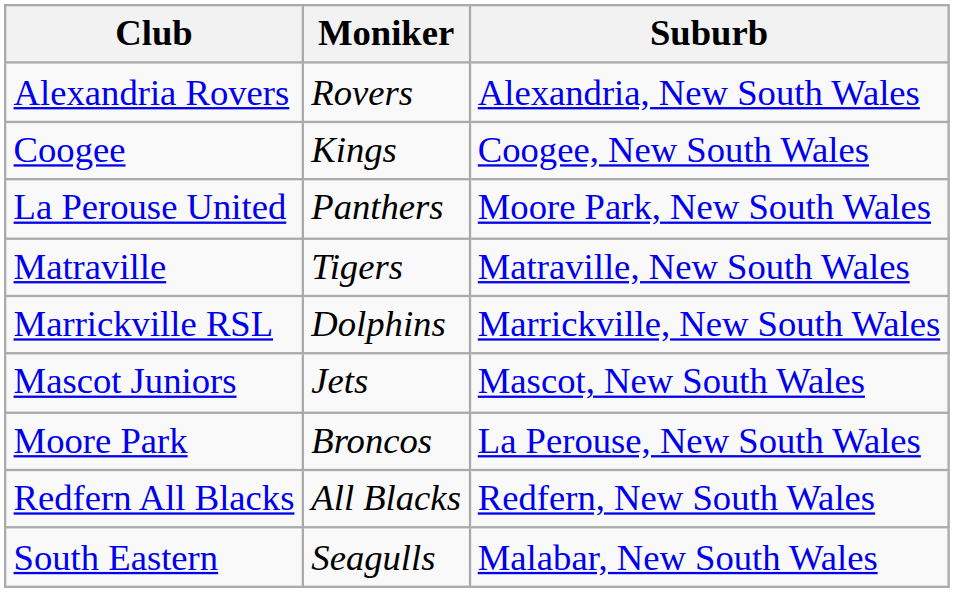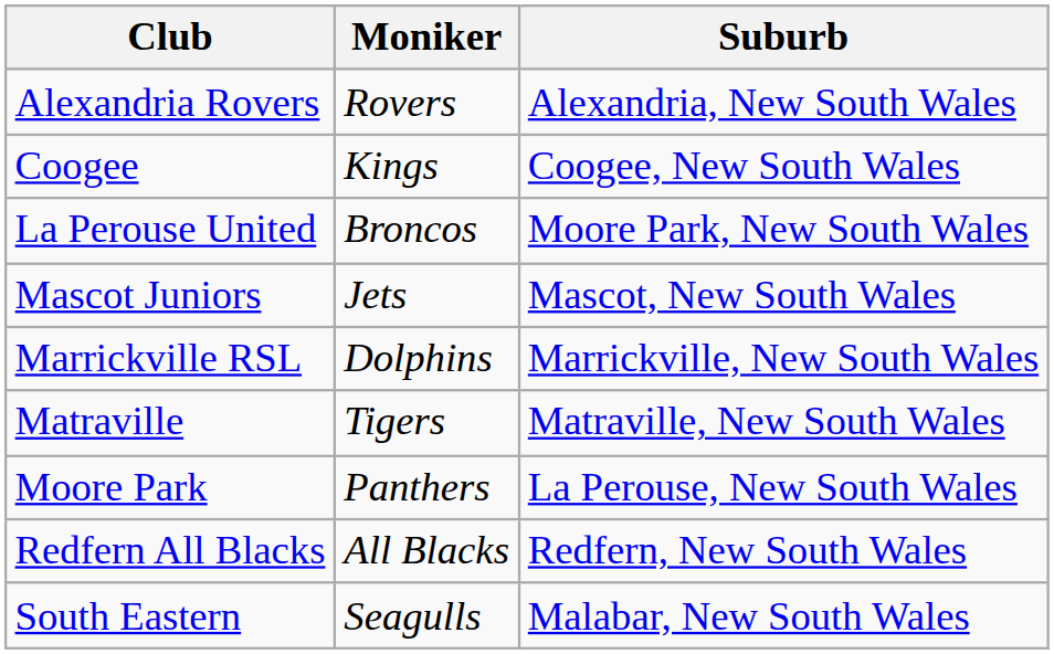La Perouse United | Moniker: Panthers -> Broncos
rows swapped: Mascot Juniors <-> Matraville
Moore Park | Moniker: Broncos -> Panthers
